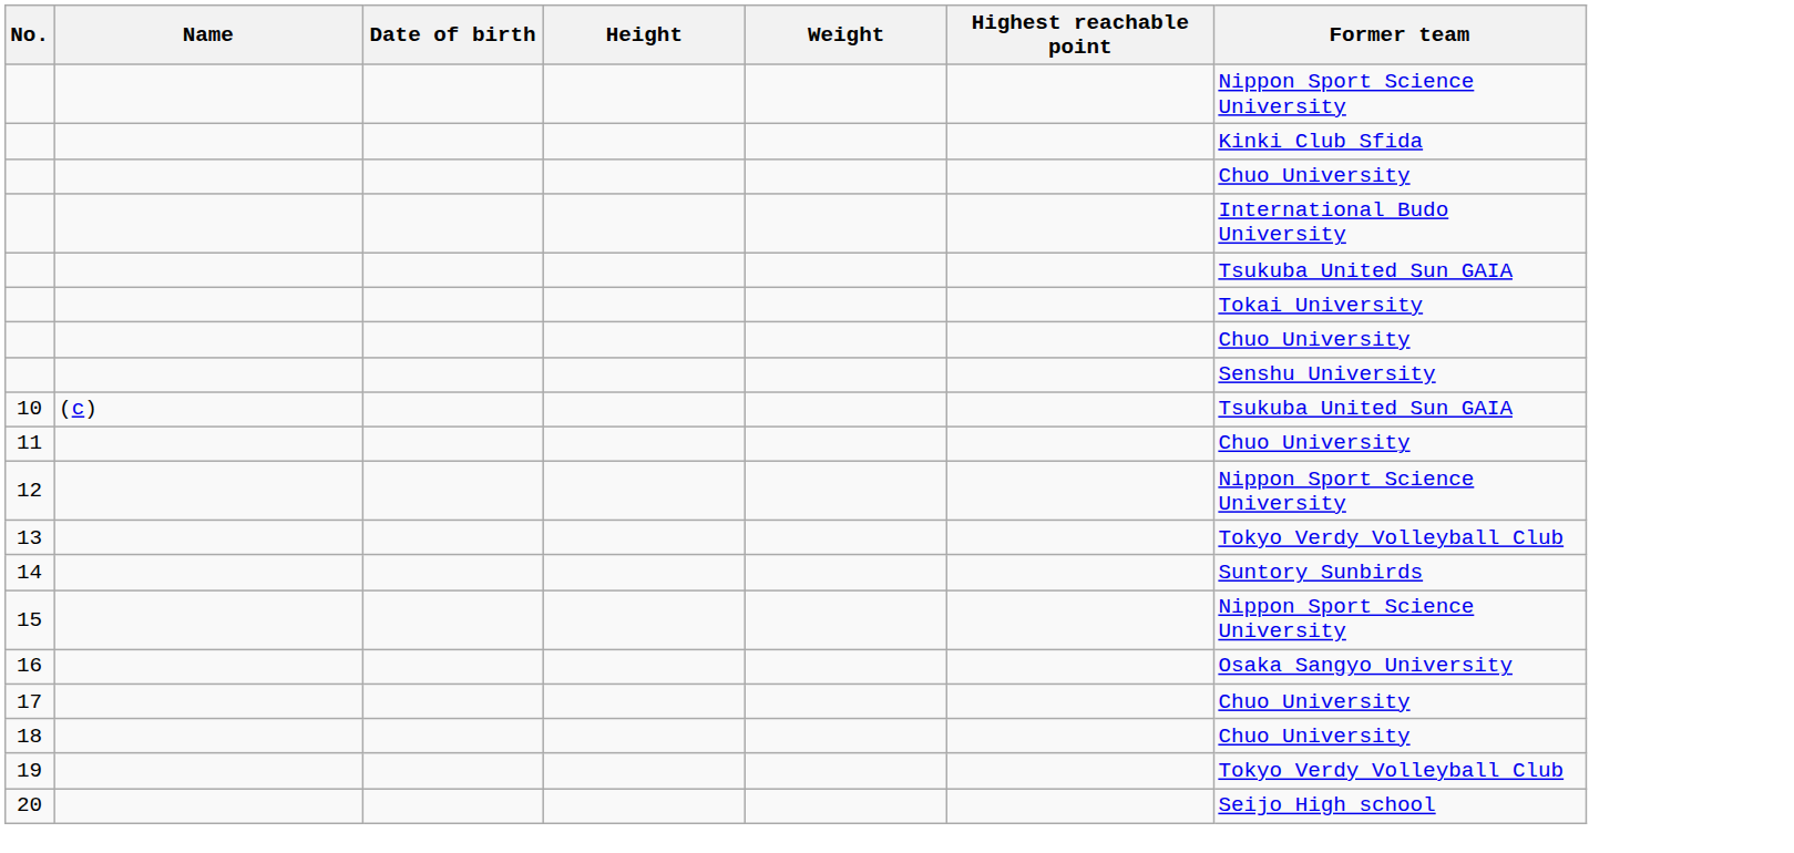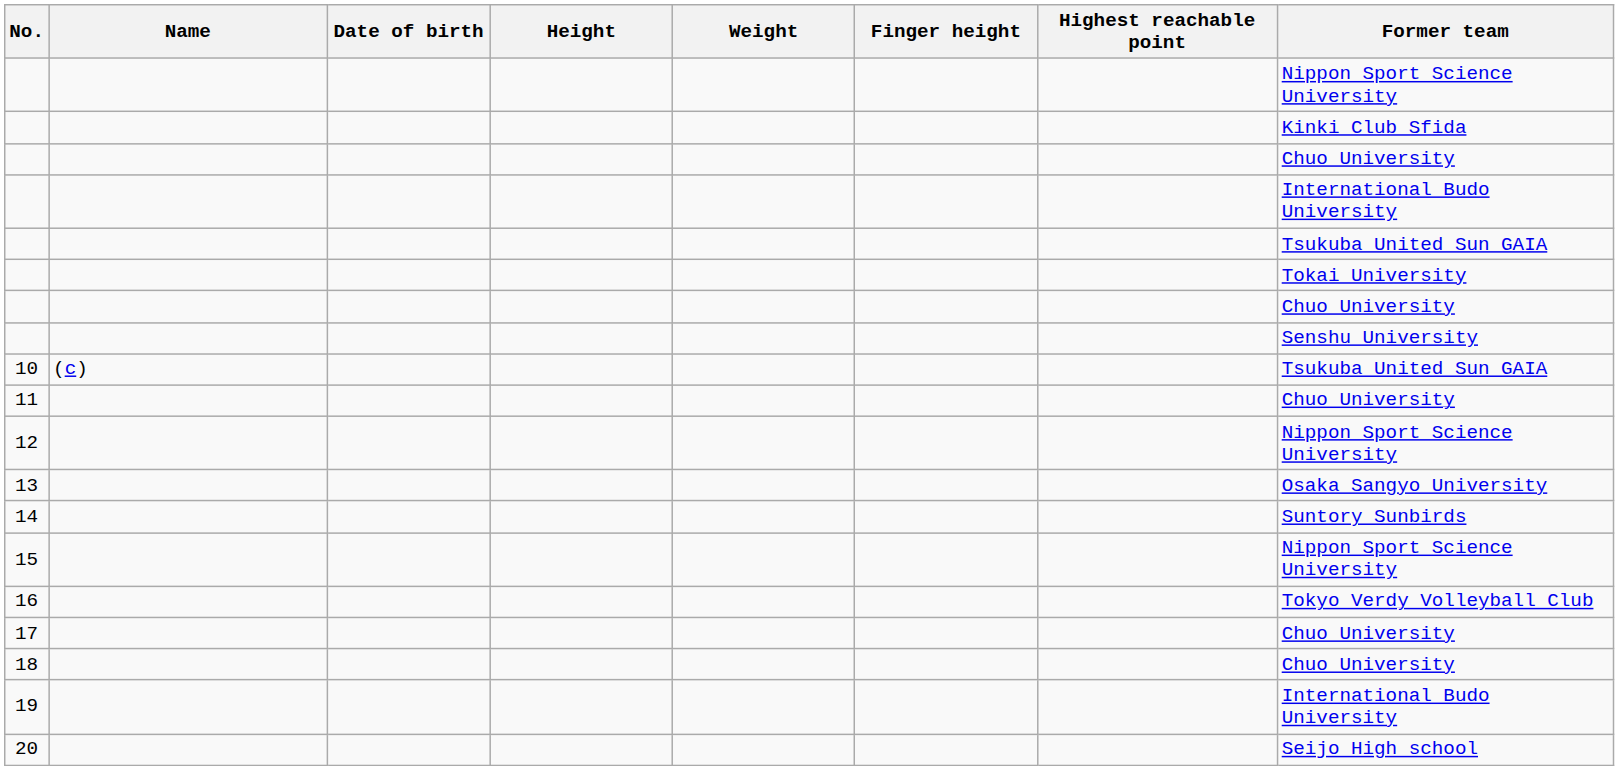+ column: Finger height
13 | Former team: Tokyo Verdy Volleyball Club -> Osaka Sangyo University
16 | Former team: Osaka Sangyo University -> Tokyo Verdy Volleyball Club
19 | Former team: Tokyo Verdy Volleyball Club -> International Budo University
